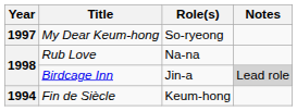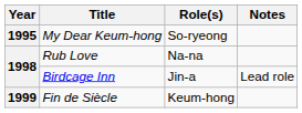My Dear Keum-hong | Year: 1997 -> 1995
Birdcage Inn | Notes: lightgrey background -> no background
Fin de Siècle | Year: 1994 -> 1999
